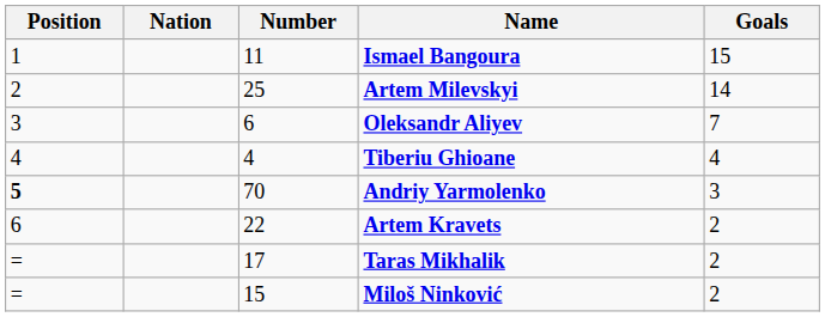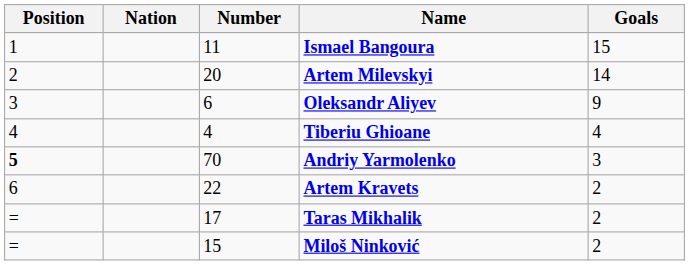Artem Milevskyi | Number: 25 -> 20
Oleksandr Aliyev | Goals: 7 -> 9
